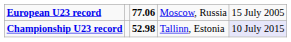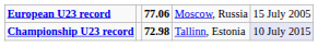Championship U23 record | column 3: 52.98 -> 72.98
